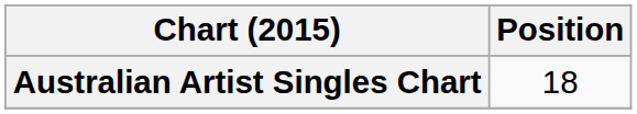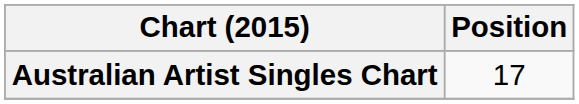Australian Artist Singles Chart | Position: 18 -> 17
